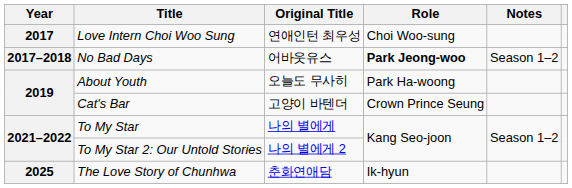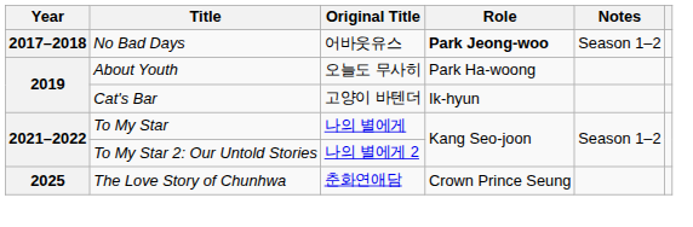- row: 2017 | Love Intern Choi Woo Sung | 연애인턴 최우성 | Choi Woo-sung
Cat's Bar | Role: Crown Prince Seung -> Ik-hyun
The Love Story of Chunhwa | Role: Ik-hyun -> Crown Prince Seung
